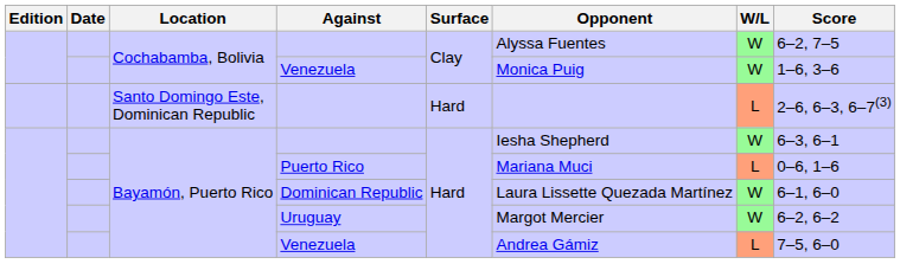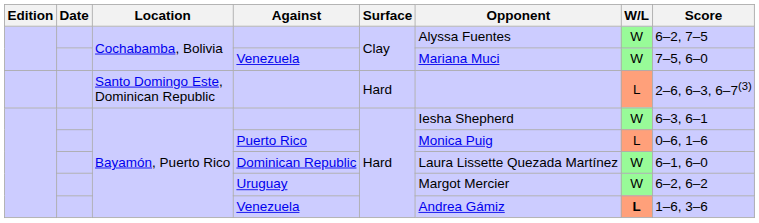Cochabamba, Bolivia / Venezuela | Opponent: Monica Puig -> Mariana Muci
Cochabamba, Bolivia / Venezuela | Score: 1–6, 3–6 -> 7–5, 6–0
Puerto Rico | Opponent: Mariana Muci -> Monica Puig
Bayamón, Puerto Rico / Venezuela | W/L: normal -> bold
Bayamón, Puerto Rico / Venezuela | Score: 7–5, 6–0 -> 1–6, 3–6
